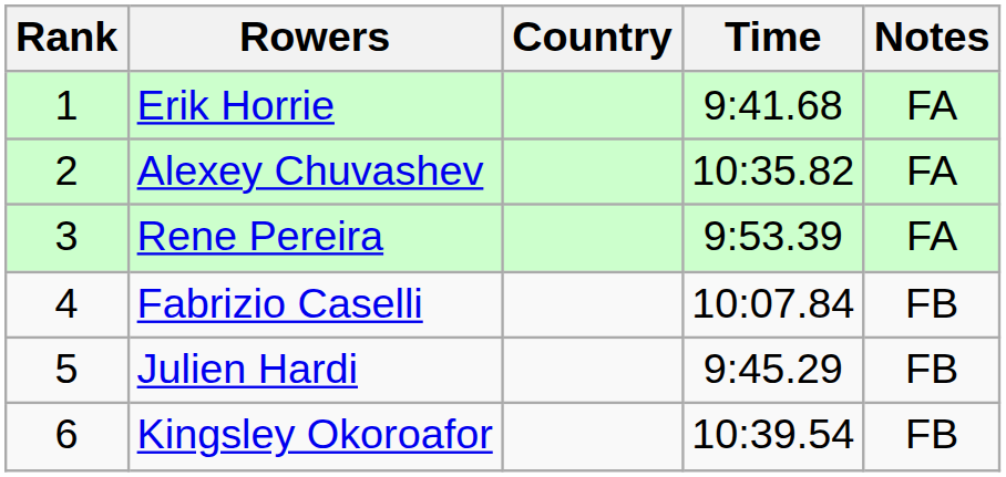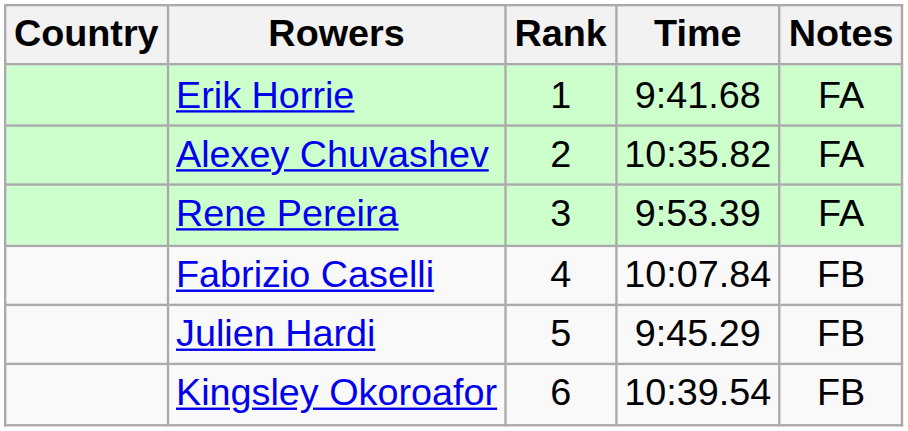columns swapped: Rank <-> Country
